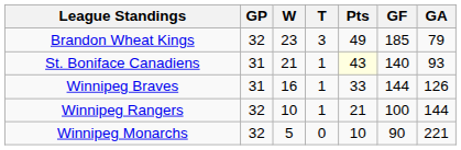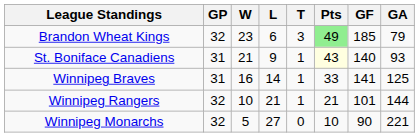+ column: L | 6 | 9 | 14 | 21 | 27
Brandon Wheat Kings | Pts: no background -> lightgreen background
Winnipeg Braves | GF: 144 -> 141
Winnipeg Braves | GA: 126 -> 125
Winnipeg Rangers | GF: 100 -> 101
